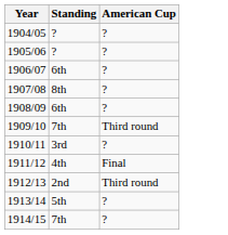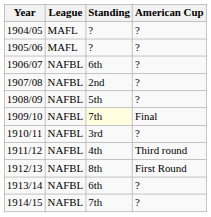+ column: League | MAFL | MAFL | NAFBL | NAFBL | NAFBL | NAFBL | NAFBL | NAFBL | NAFBL | NAFBL | NAFBL
1907/08 | Standing: 8th -> 2nd
1908/09 | Standing: 6th -> 5th
1909/10 | Standing: no background -> lightyellow background
1909/10 | American Cup: Third round -> Final
1911/12 | American Cup: Final -> Third round
1912/13 | Standing: 2nd -> 8th
1912/13 | American Cup: Third round -> First Round
1913/14 | Standing: 5th -> 6th
